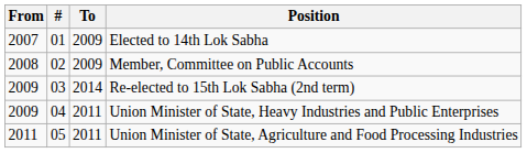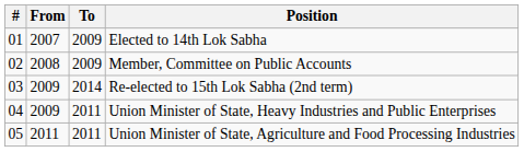columns swapped: # <-> From
